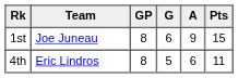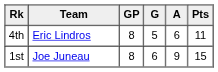rows swapped: 1st <-> 4th
